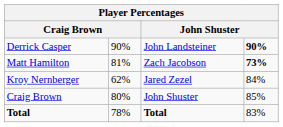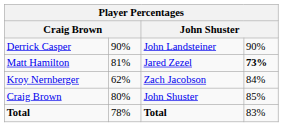Derrick Casper | column 4: bold -> normal
Matt Hamilton | column 3: Zach Jacobson -> Jared Zezel
Kroy Nernberger | column 3: Jared Zezel -> Zach Jacobson
